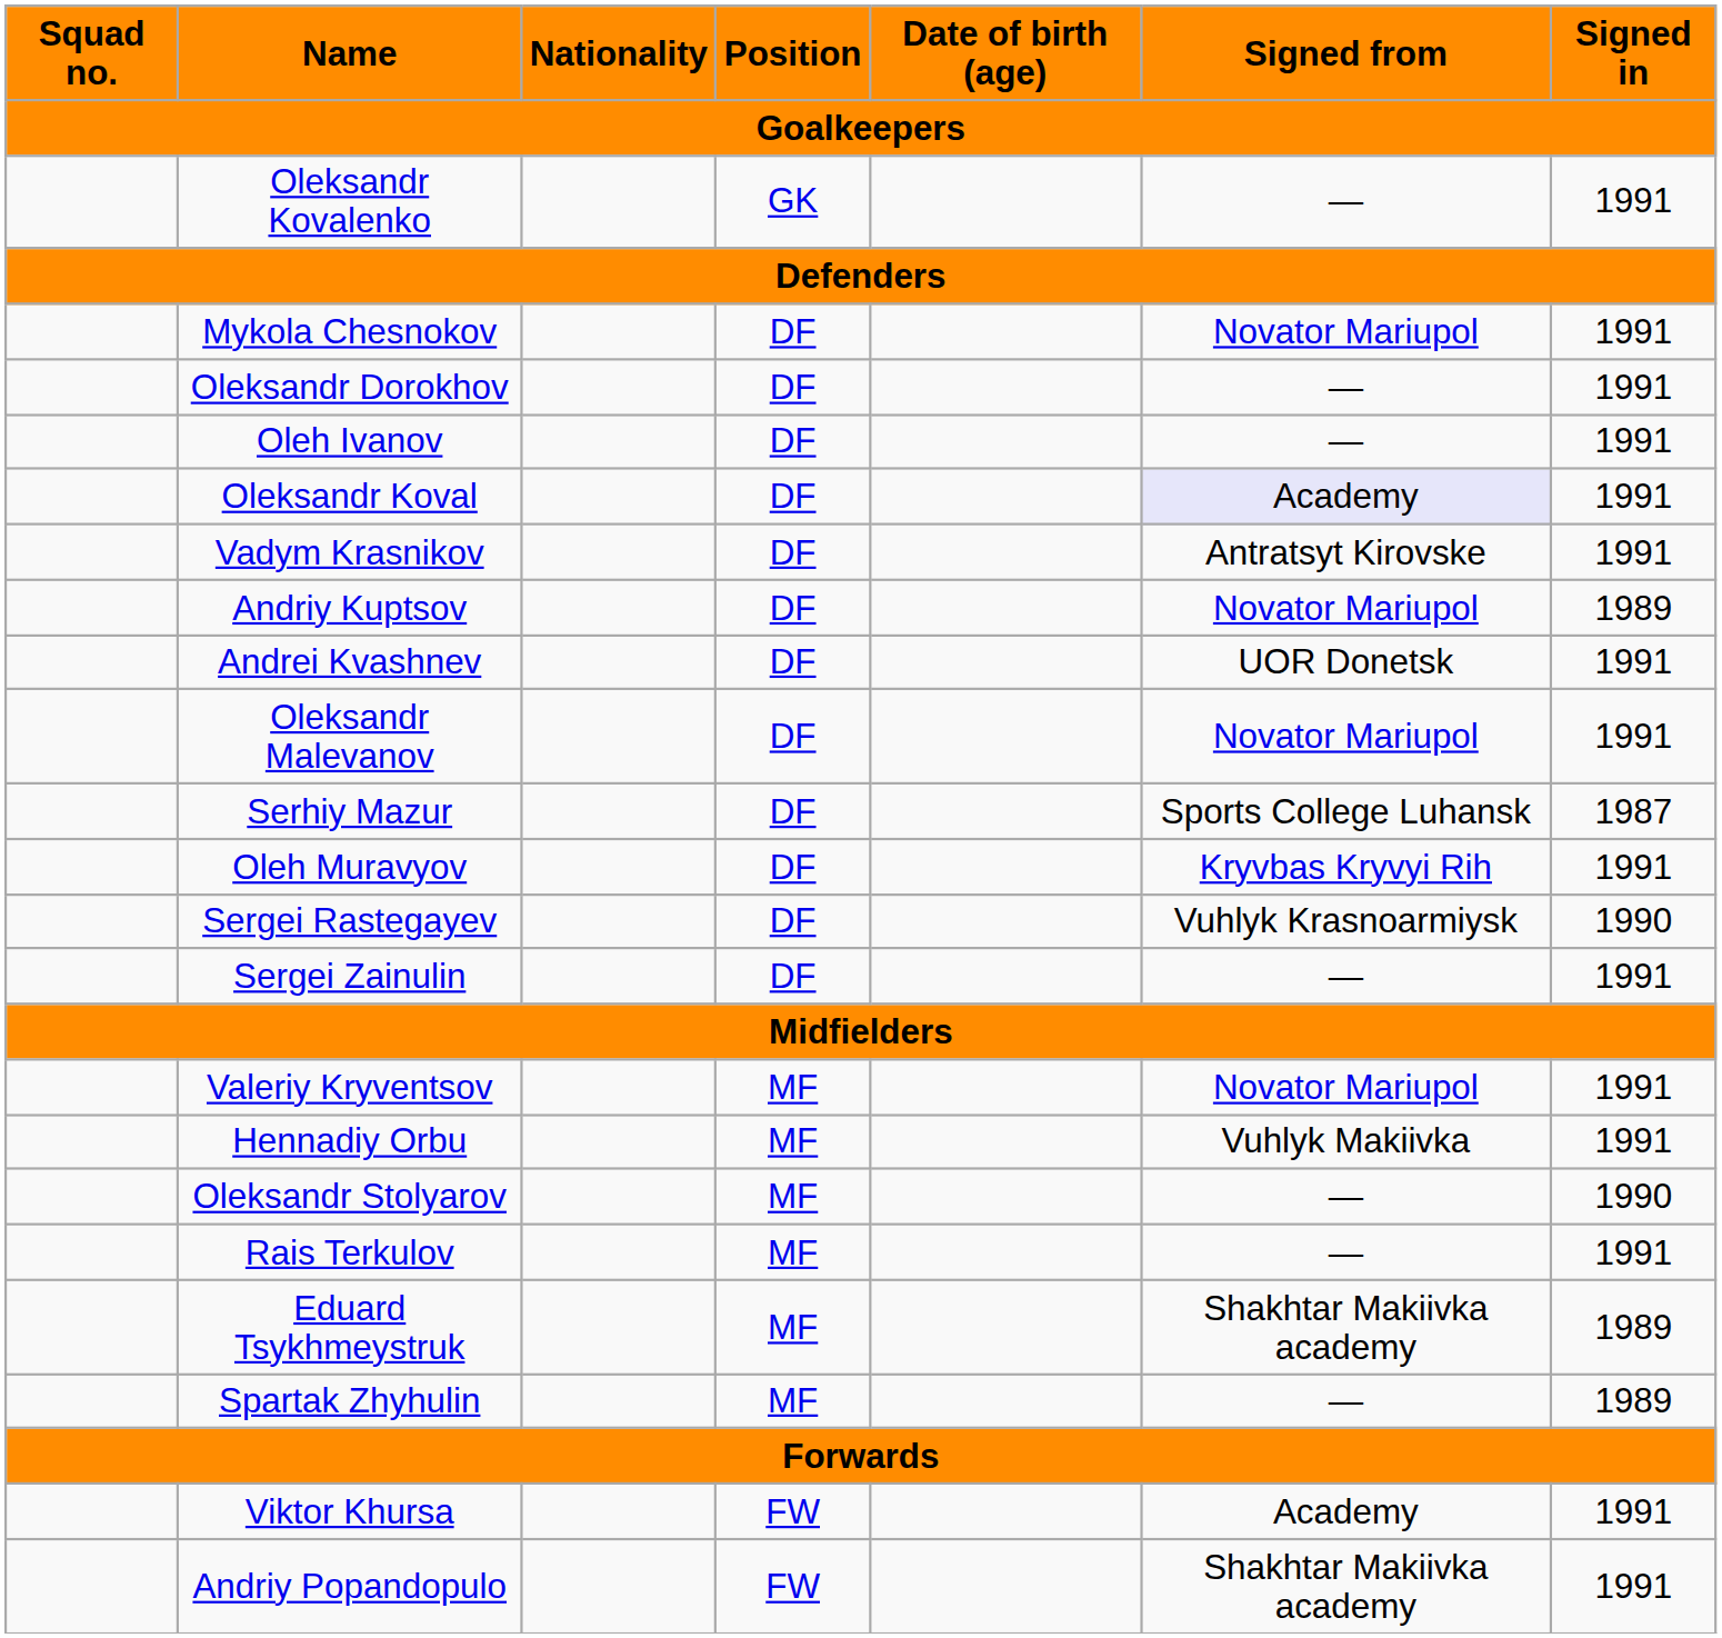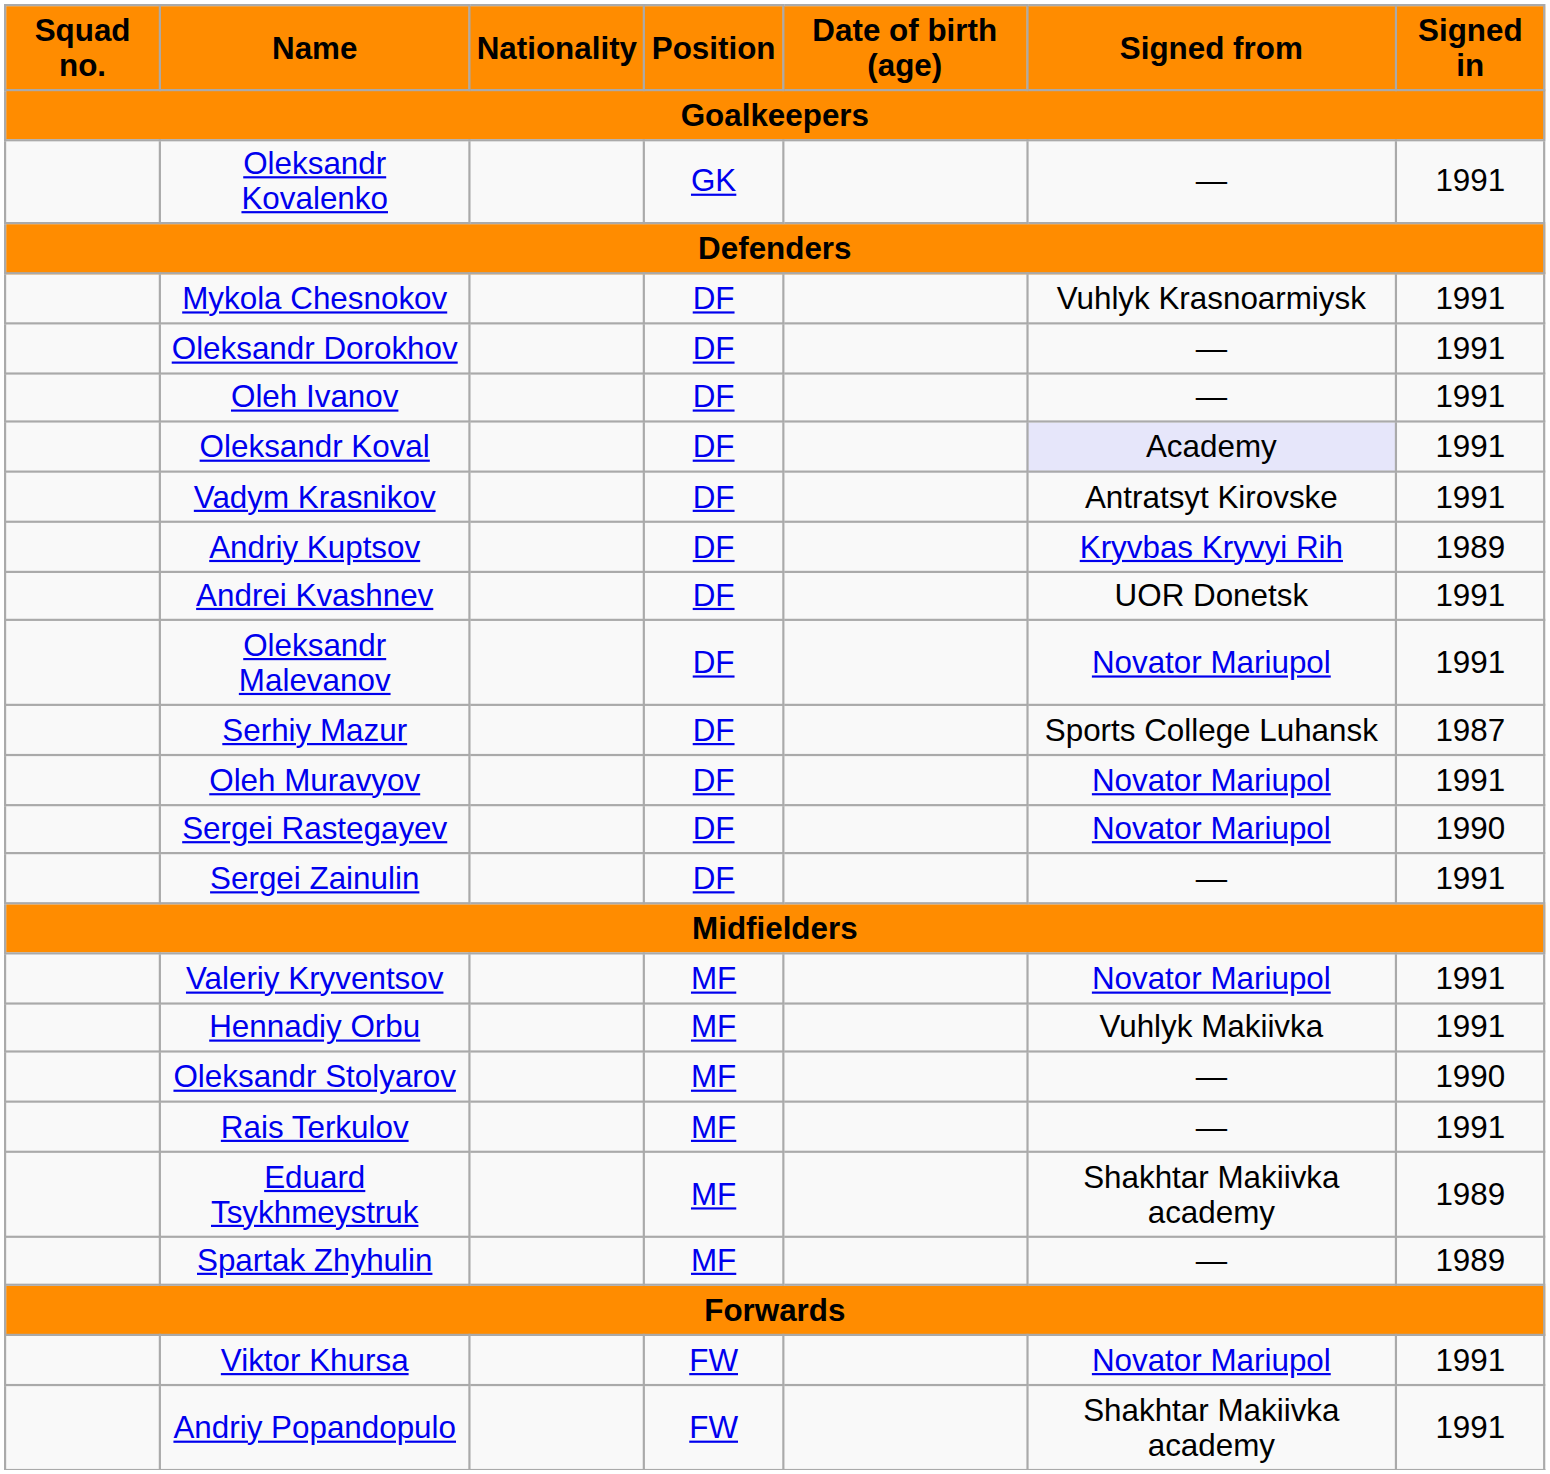Mykola Chesnokov | Signed from: Novator Mariupol -> Vuhlyk Krasnoarmiysk
Andriy Kuptsov | Signed from: Novator Mariupol -> Kryvbas Kryvyi Rih
Oleh Muravyov | Signed from: Kryvbas Kryvyi Rih -> Novator Mariupol
Sergei Rastegayev | Signed from: Vuhlyk Krasnoarmiysk -> Novator Mariupol
Viktor Khursa | Signed from: Academy -> Novator Mariupol
